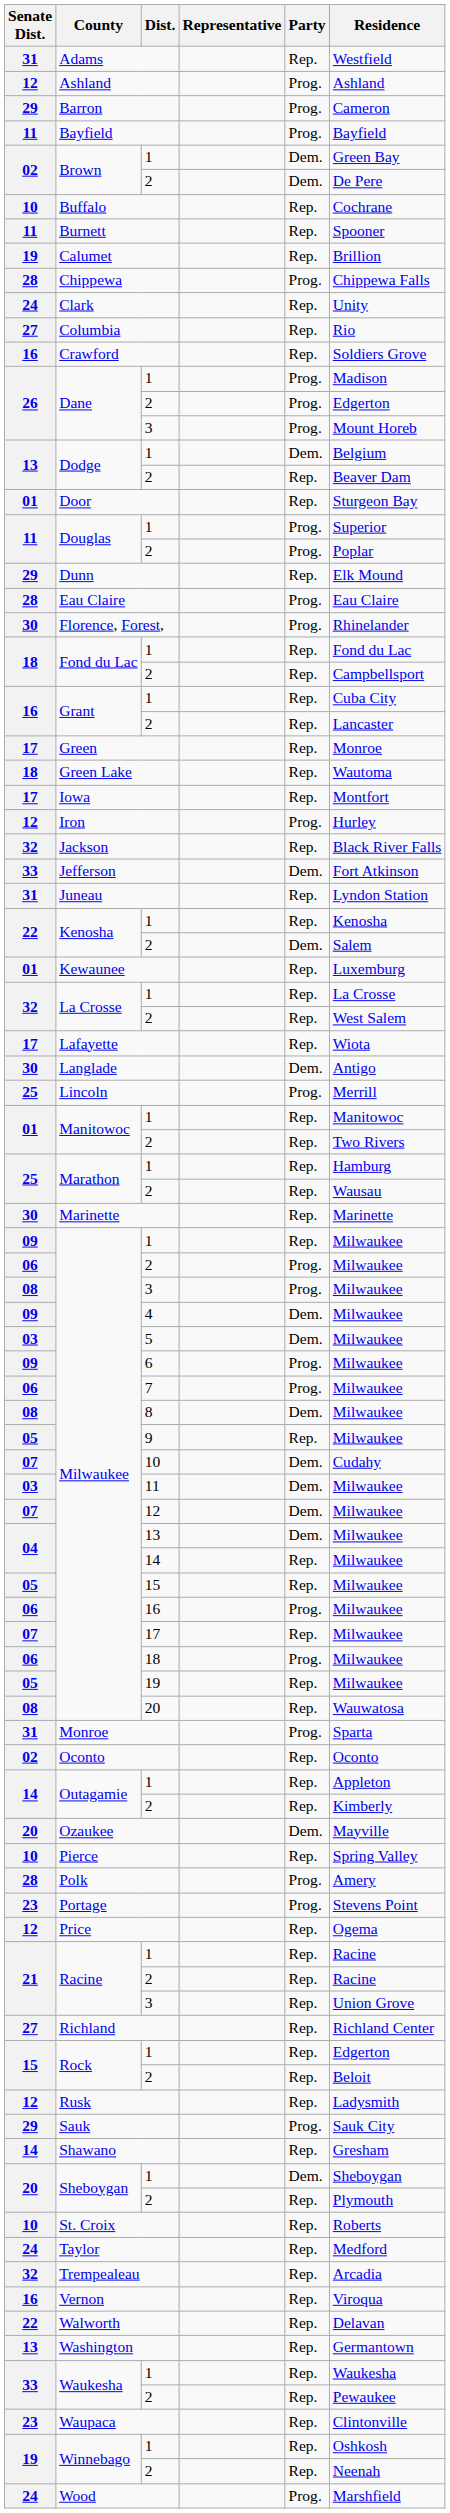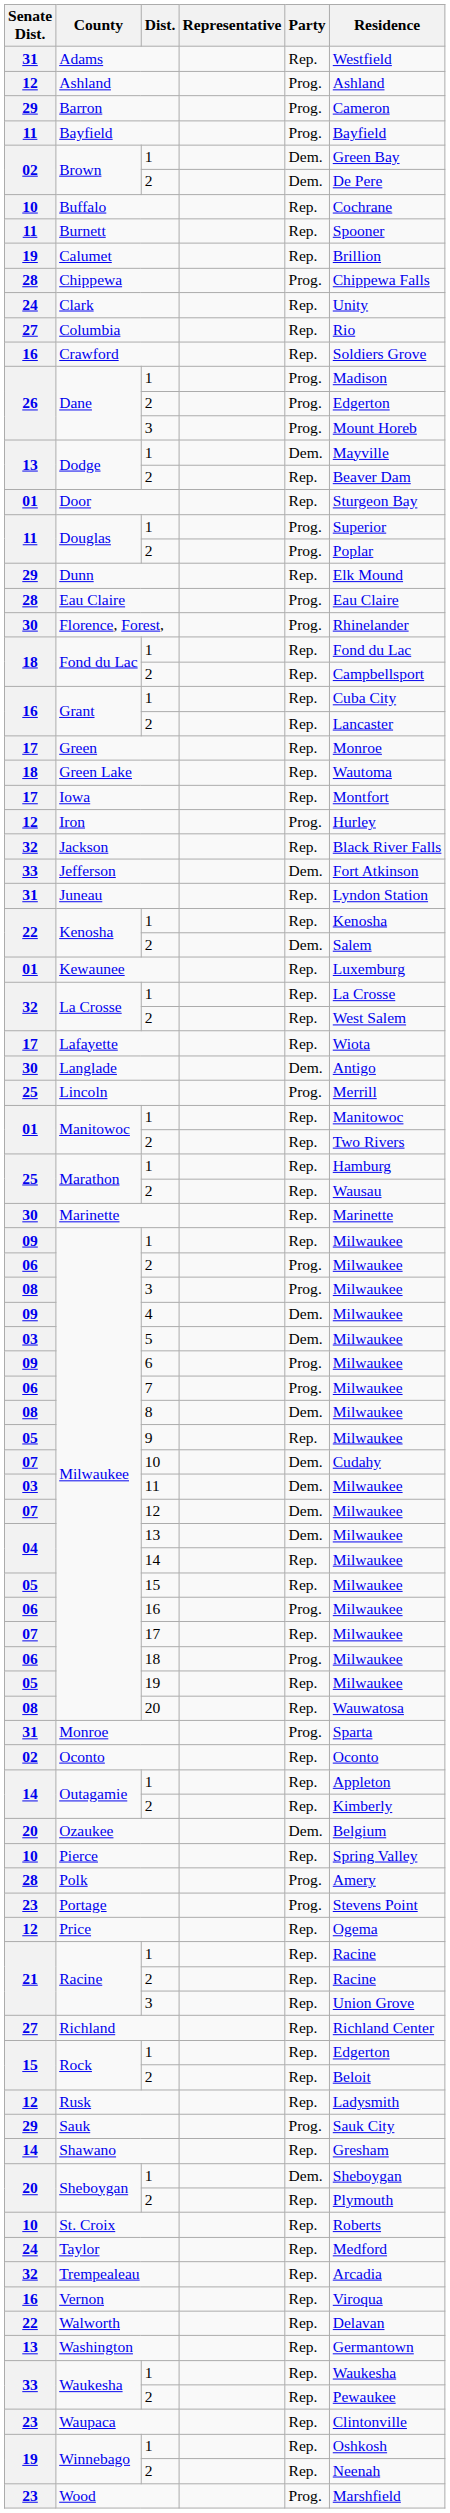Dodge / 1 | Residence: Belgium -> Mayville
Ozaukee | Residence: Mayville -> Belgium
Wood | Senate Dist.: 24 -> 23
